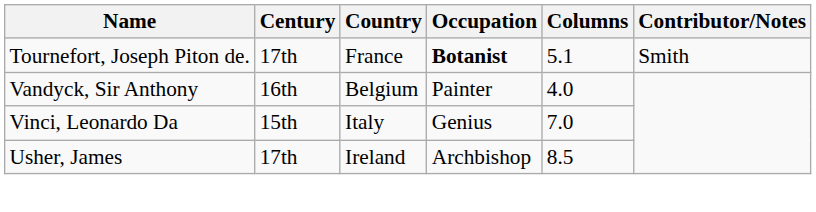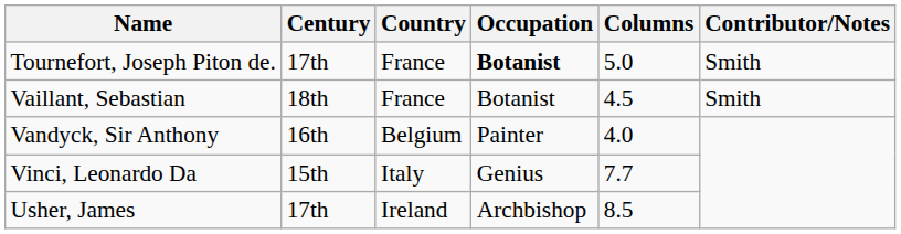Tournefort, Joseph Piton de. | Columns: 5.1 -> 5.0
+ row: Vaillant, Sebastian | 18th | France | Botanist | 4.5 | Smith
Vinci, Leonardo Da | Columns: 7.0 -> 7.7
